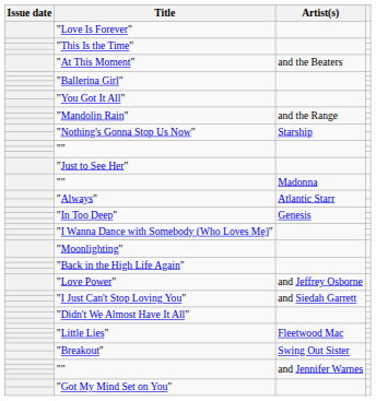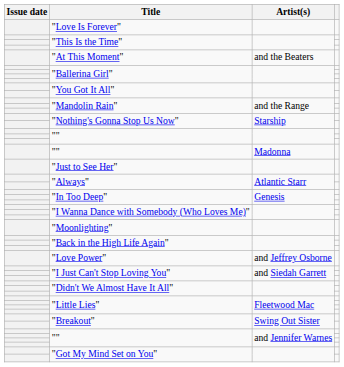rows swapped: "Just to See Her" <-> "" / Madonna
